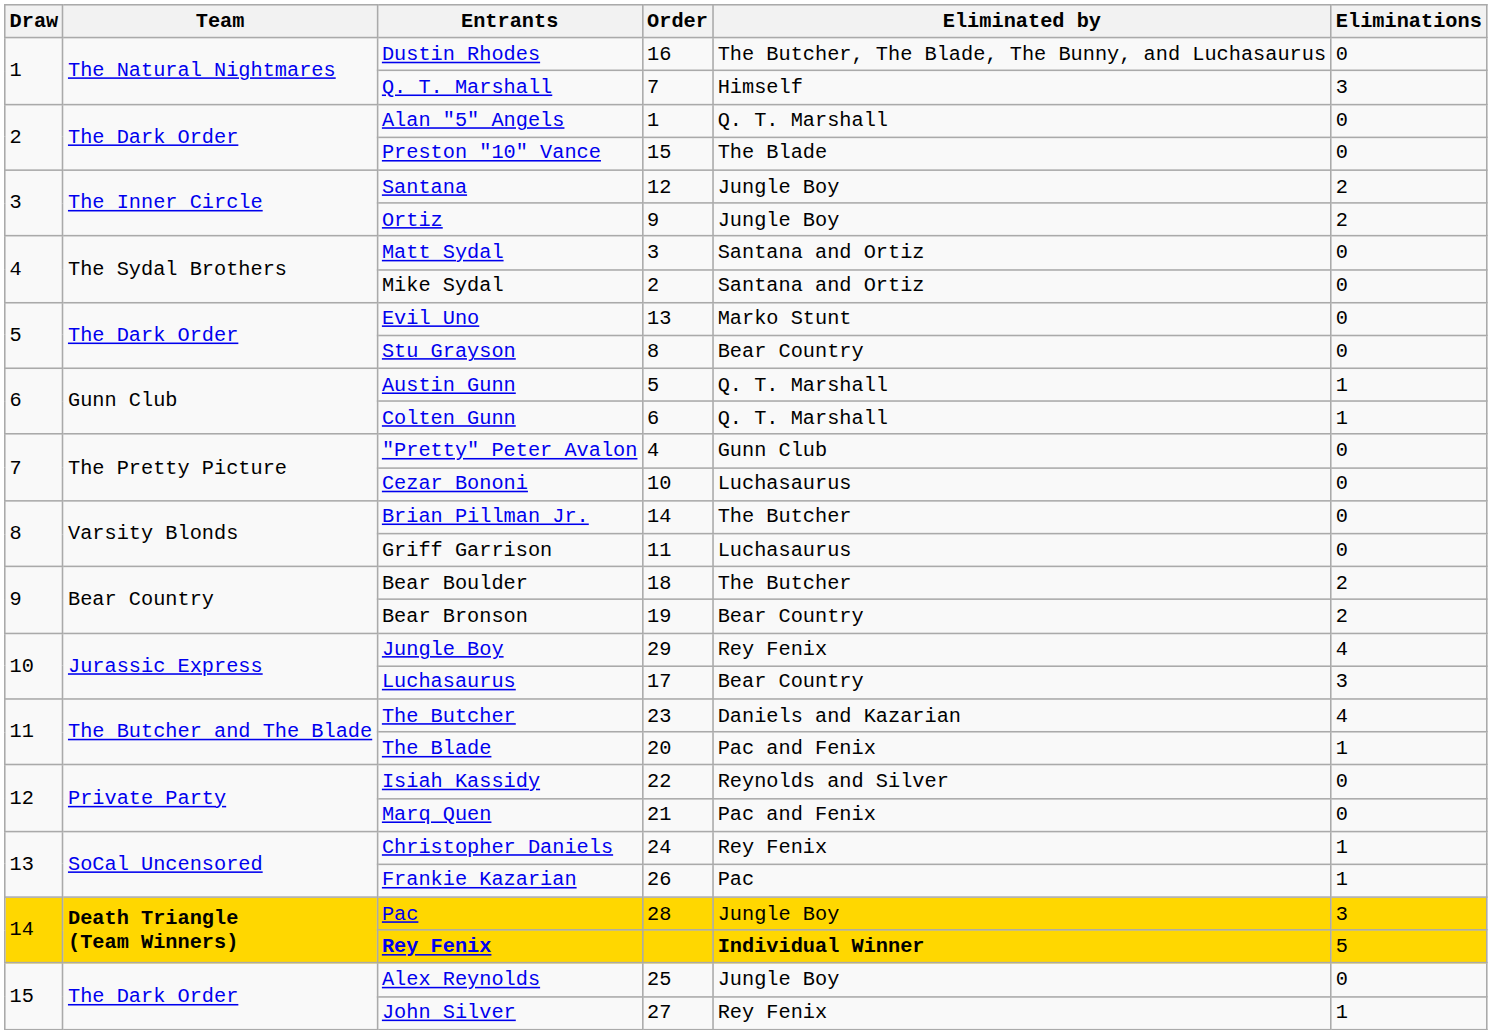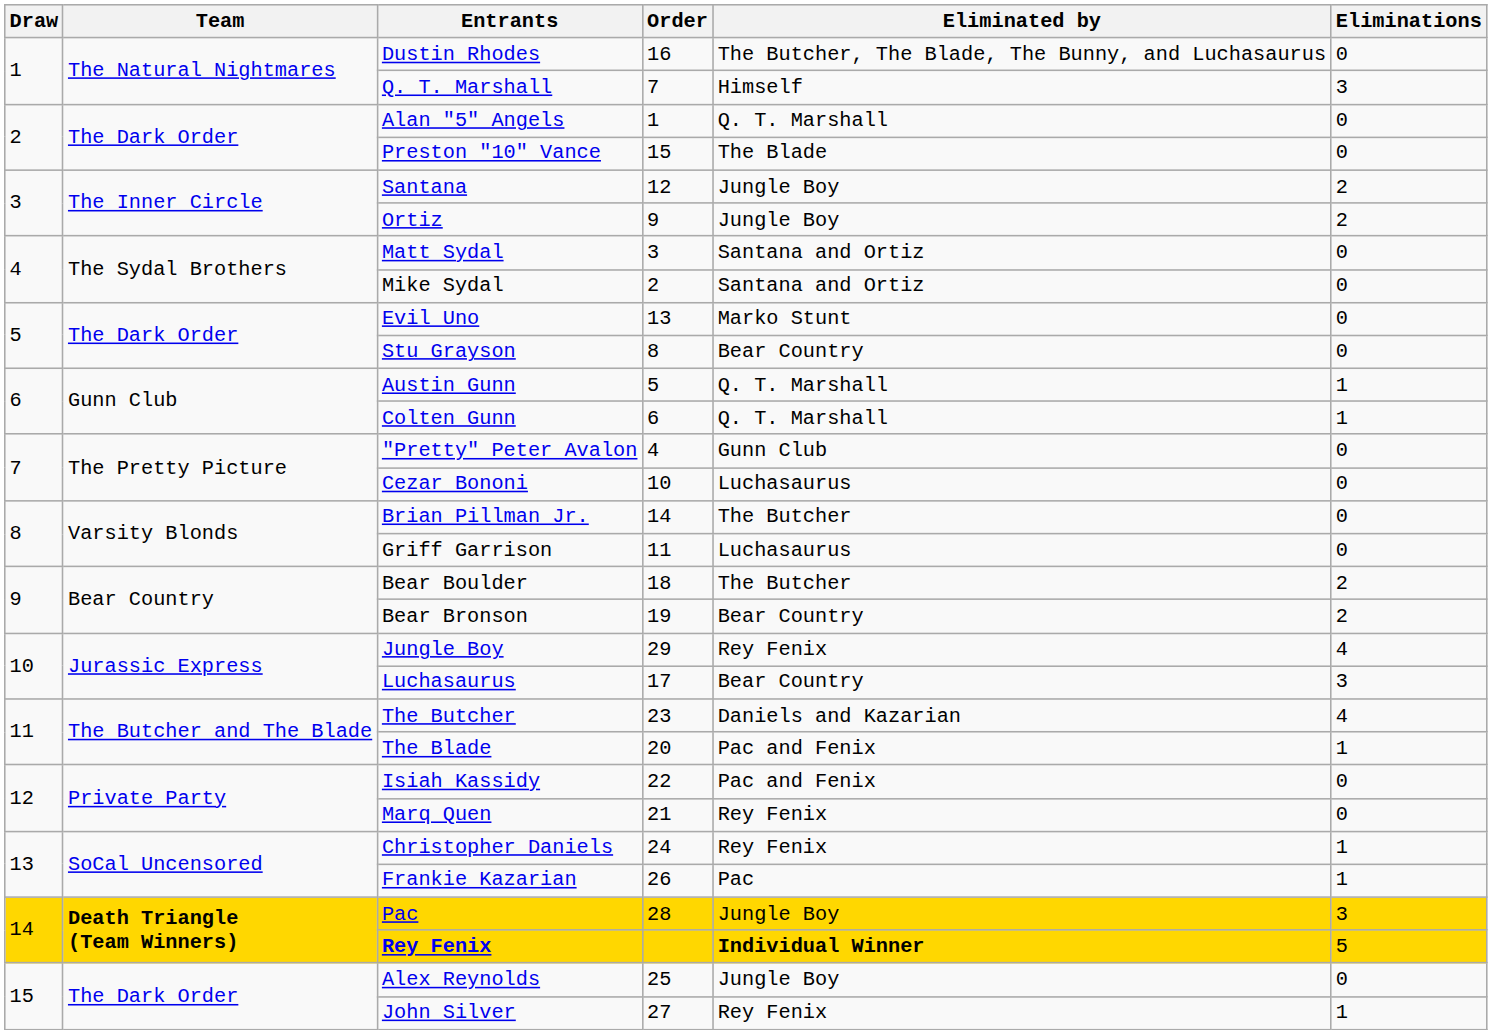Isiah Kassidy | Eliminated by: Reynolds and Silver -> Pac and Fenix
Marq Quen | Eliminated by: Pac and Fenix -> Rey Fenix
